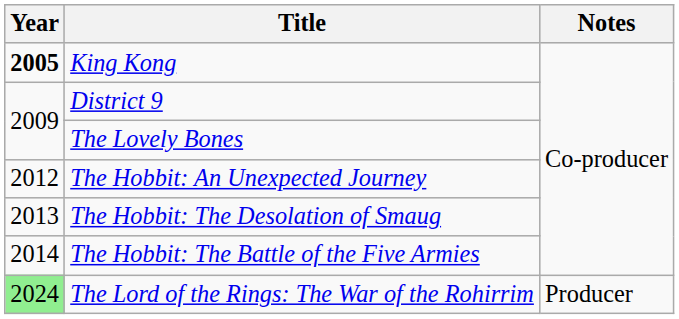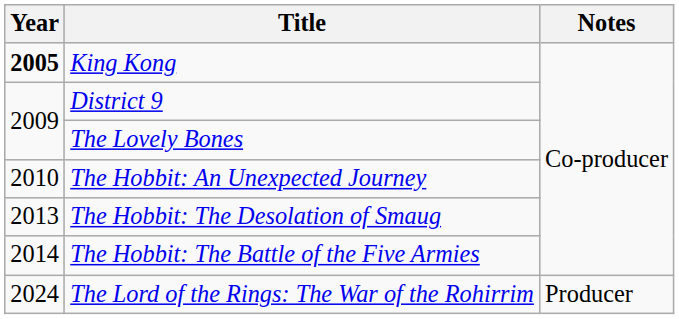The Hobbit: An Unexpected Journey | Year: 2012 -> 2010
The Lord of the Rings: The War of the Rohirrim | Year: lightgreen background -> no background
